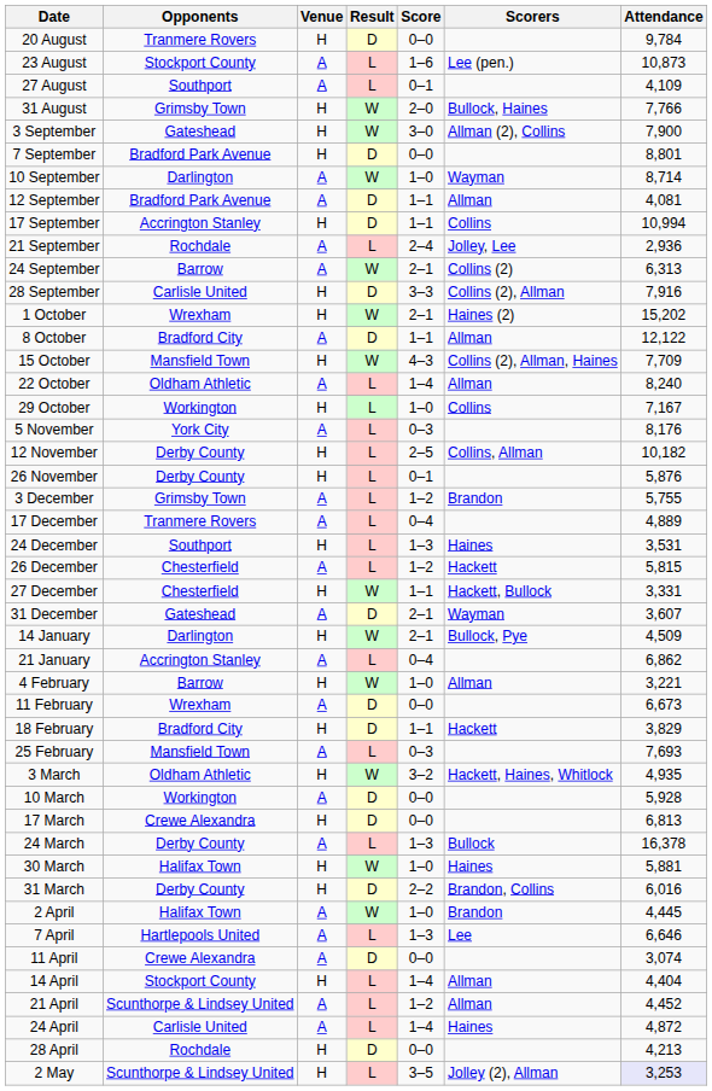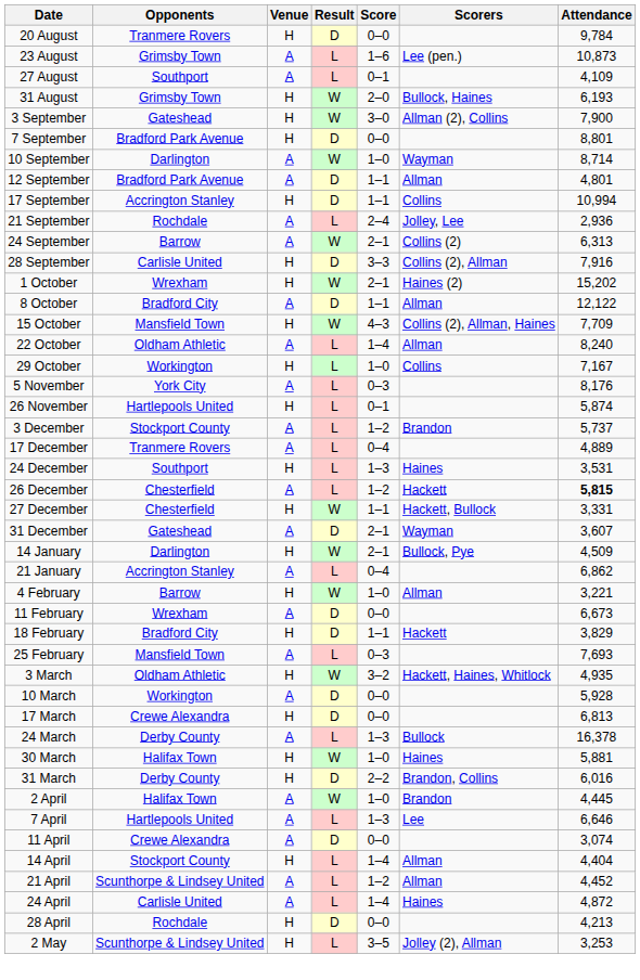23 August | Opponents: Stockport County -> Grimsby Town
31 August | Attendance: 7,766 -> 6,193
12 September | Attendance: 4,081 -> 4,801
- row: 12 November | Derby County | H | L | 2–5 | Collins, Allman | 10,182
26 November | Opponents: Derby County -> Hartlepools United
26 November | Attendance: 5,876 -> 5,874
3 December | Opponents: Grimsby Town -> Stockport County
3 December | Attendance: 5,755 -> 5,737
26 December | Attendance: normal -> bold
2 May | Attendance: lavender background -> no background
